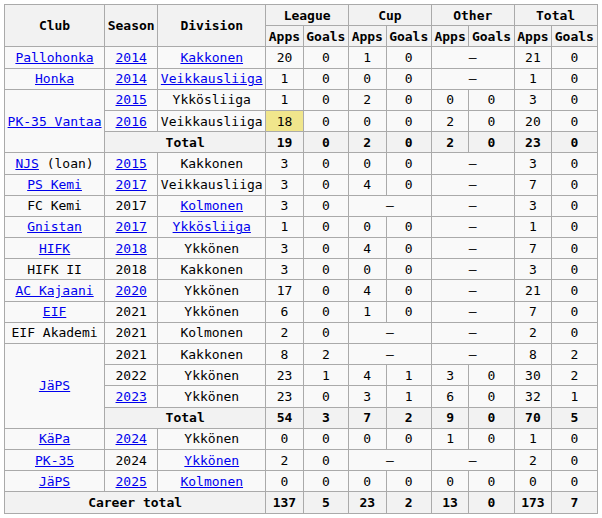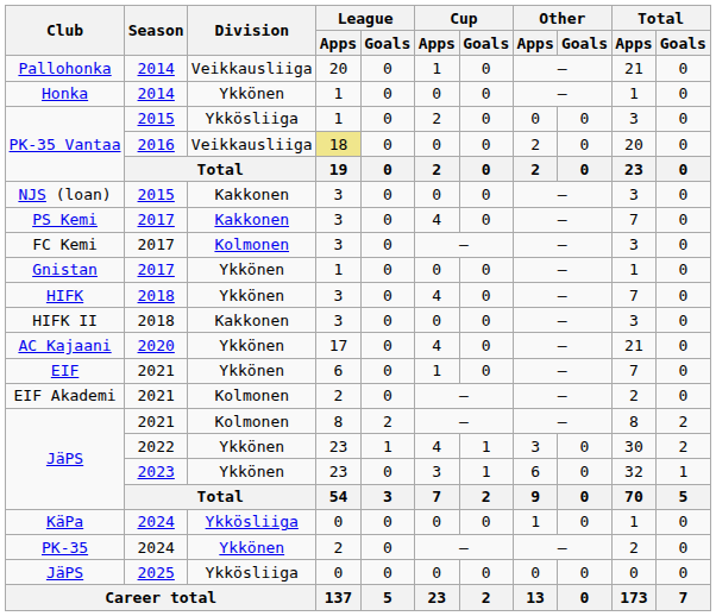Pallohonka | Division: Kakkonen -> Veikkausliiga
Honka | Division: Veikkausliiga -> Ykkönen
PS Kemi | Division: Veikkausliiga -> Kakkonen
Gnistan | Division: Ykkösliiga -> Ykkönen
JäPS / 2021 | Division: Kakkonen -> Kolmonen
KäPa | Division: Ykkönen -> Ykkösliiga
JäPS / 2025 | Division: Kolmonen -> Ykkösliiga
